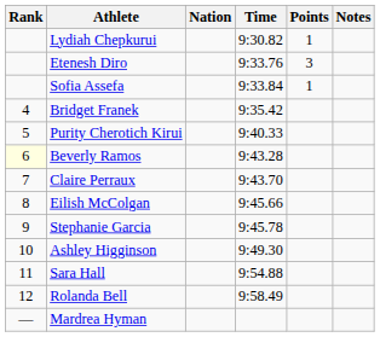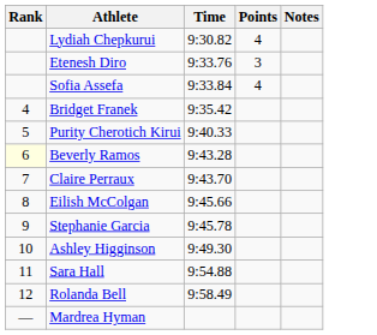- column: Nation
Lydiah Chepkurui | Points: 1 -> 4
Sofia Assefa | Points: 1 -> 4
